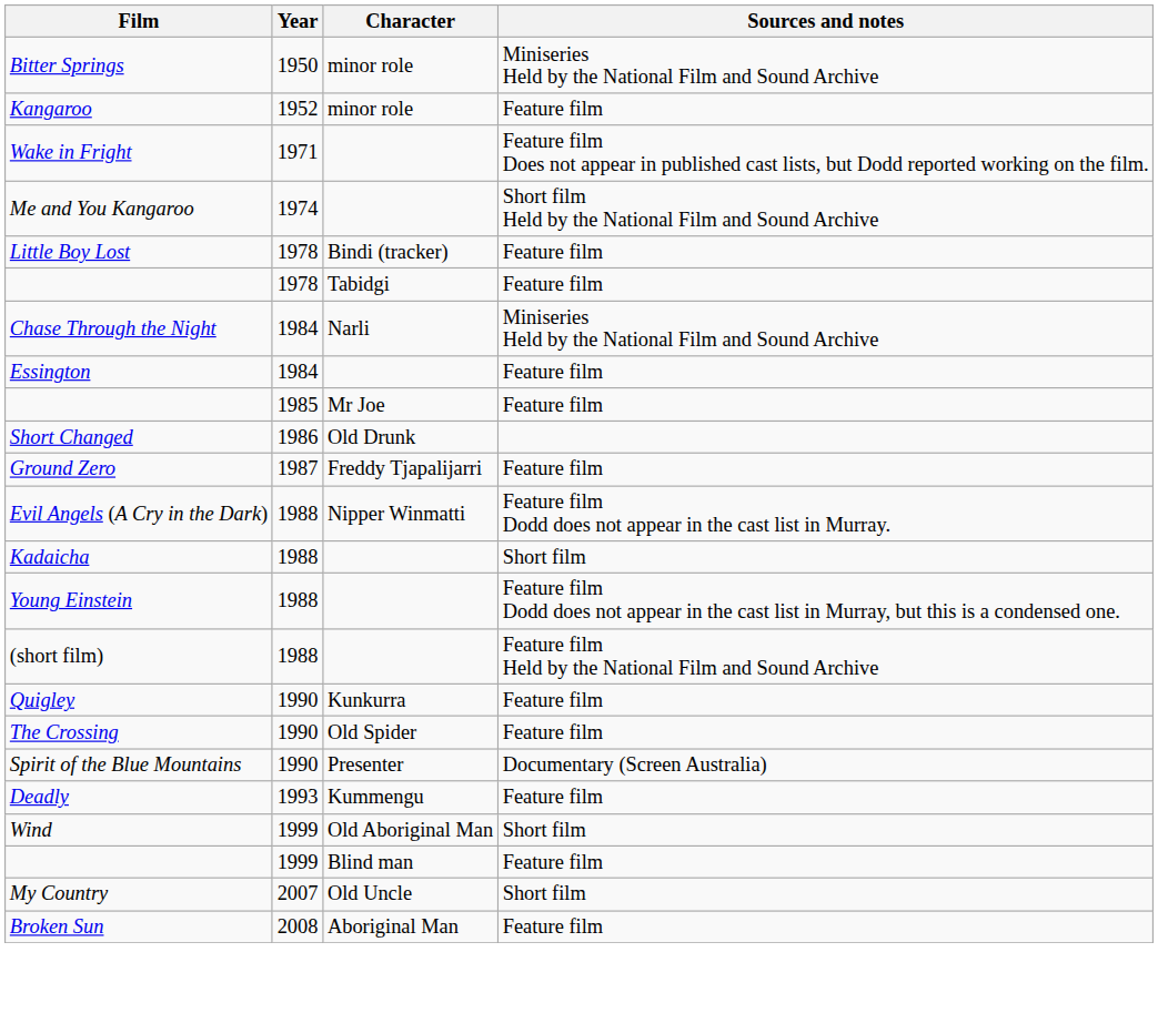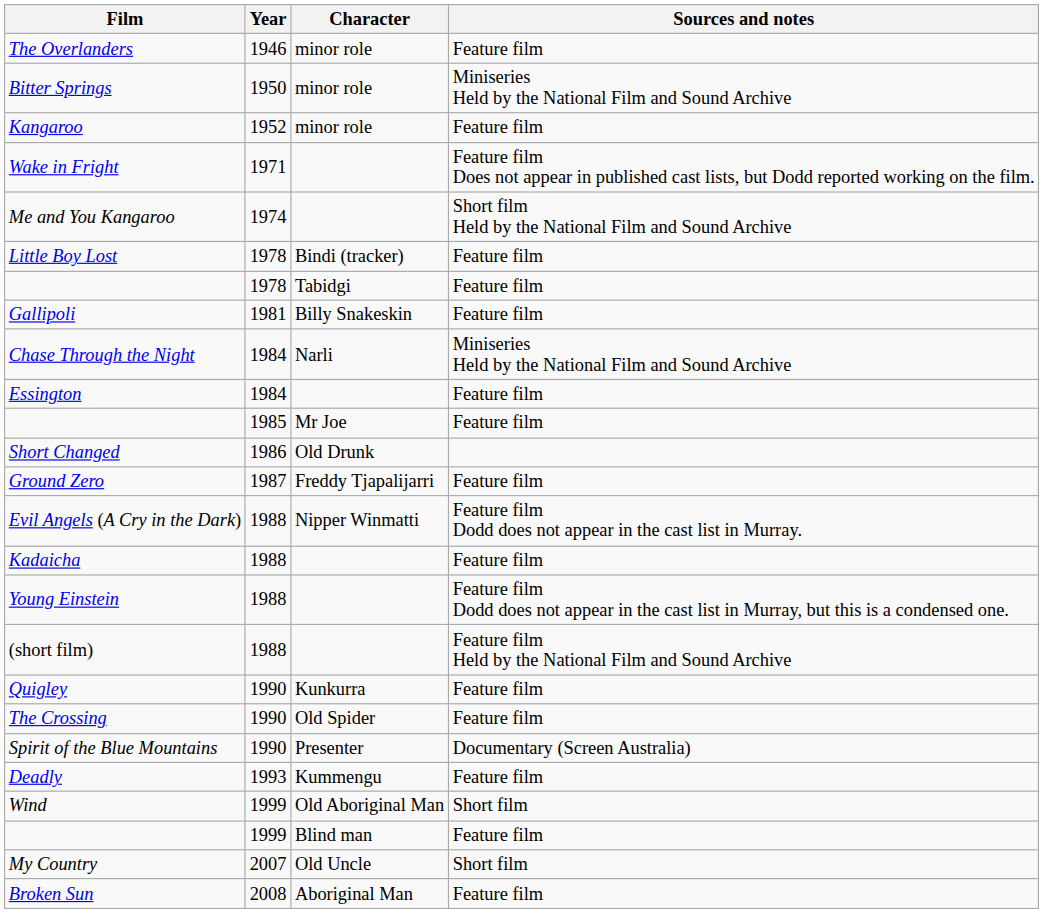+ row: The Overlanders | 1946 | minor role | Feature film
+ row: Gallipoli | 1981 | Billy Snakeskin | Feature film
Kadaicha | Sources and notes: Short film -> Feature film
